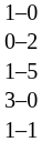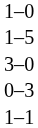- row: 0–2
+ row: 0–3
